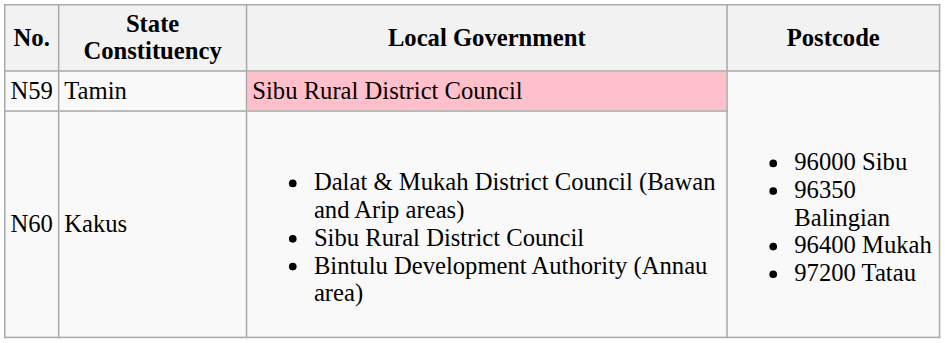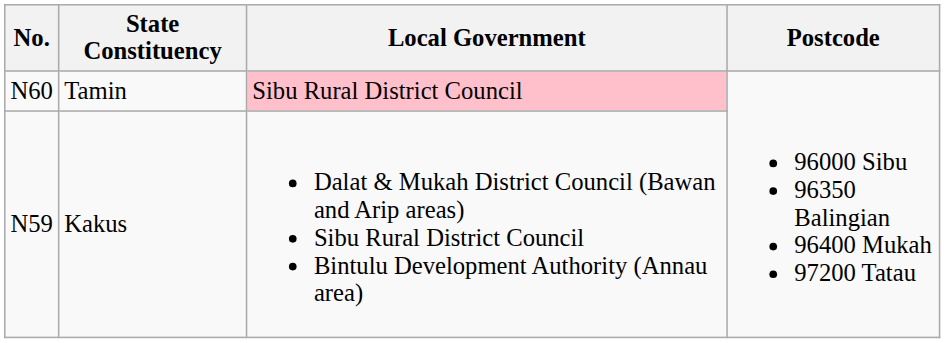Tamin | No.: N59 -> N60
Kakus | No.: N60 -> N59
